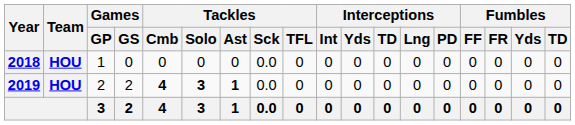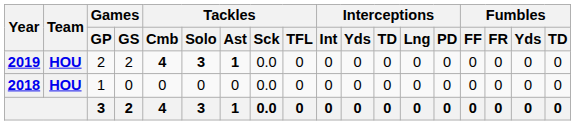rows swapped: 2018 <-> 2019
